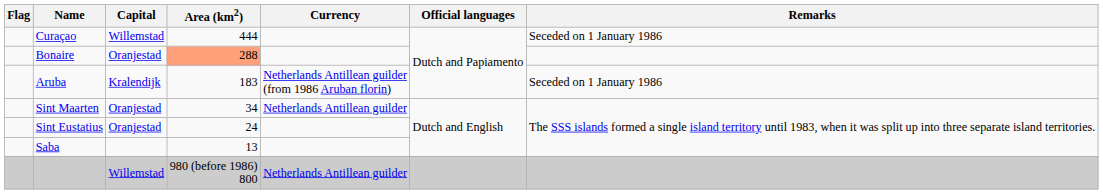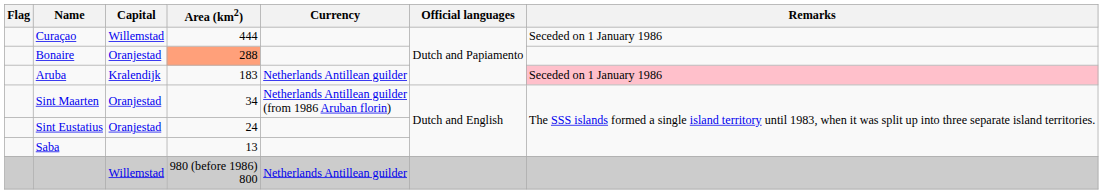Aruba | Currency: Netherlands Antillean guilder (from 1986 Aruban florin) -> Netherlands Antillean guilder
Aruba | Remarks: no background -> pink background
Sint Maarten | Currency: Netherlands Antillean guilder -> Netherlands Antillean guilder (from 1986 Aruban florin)
